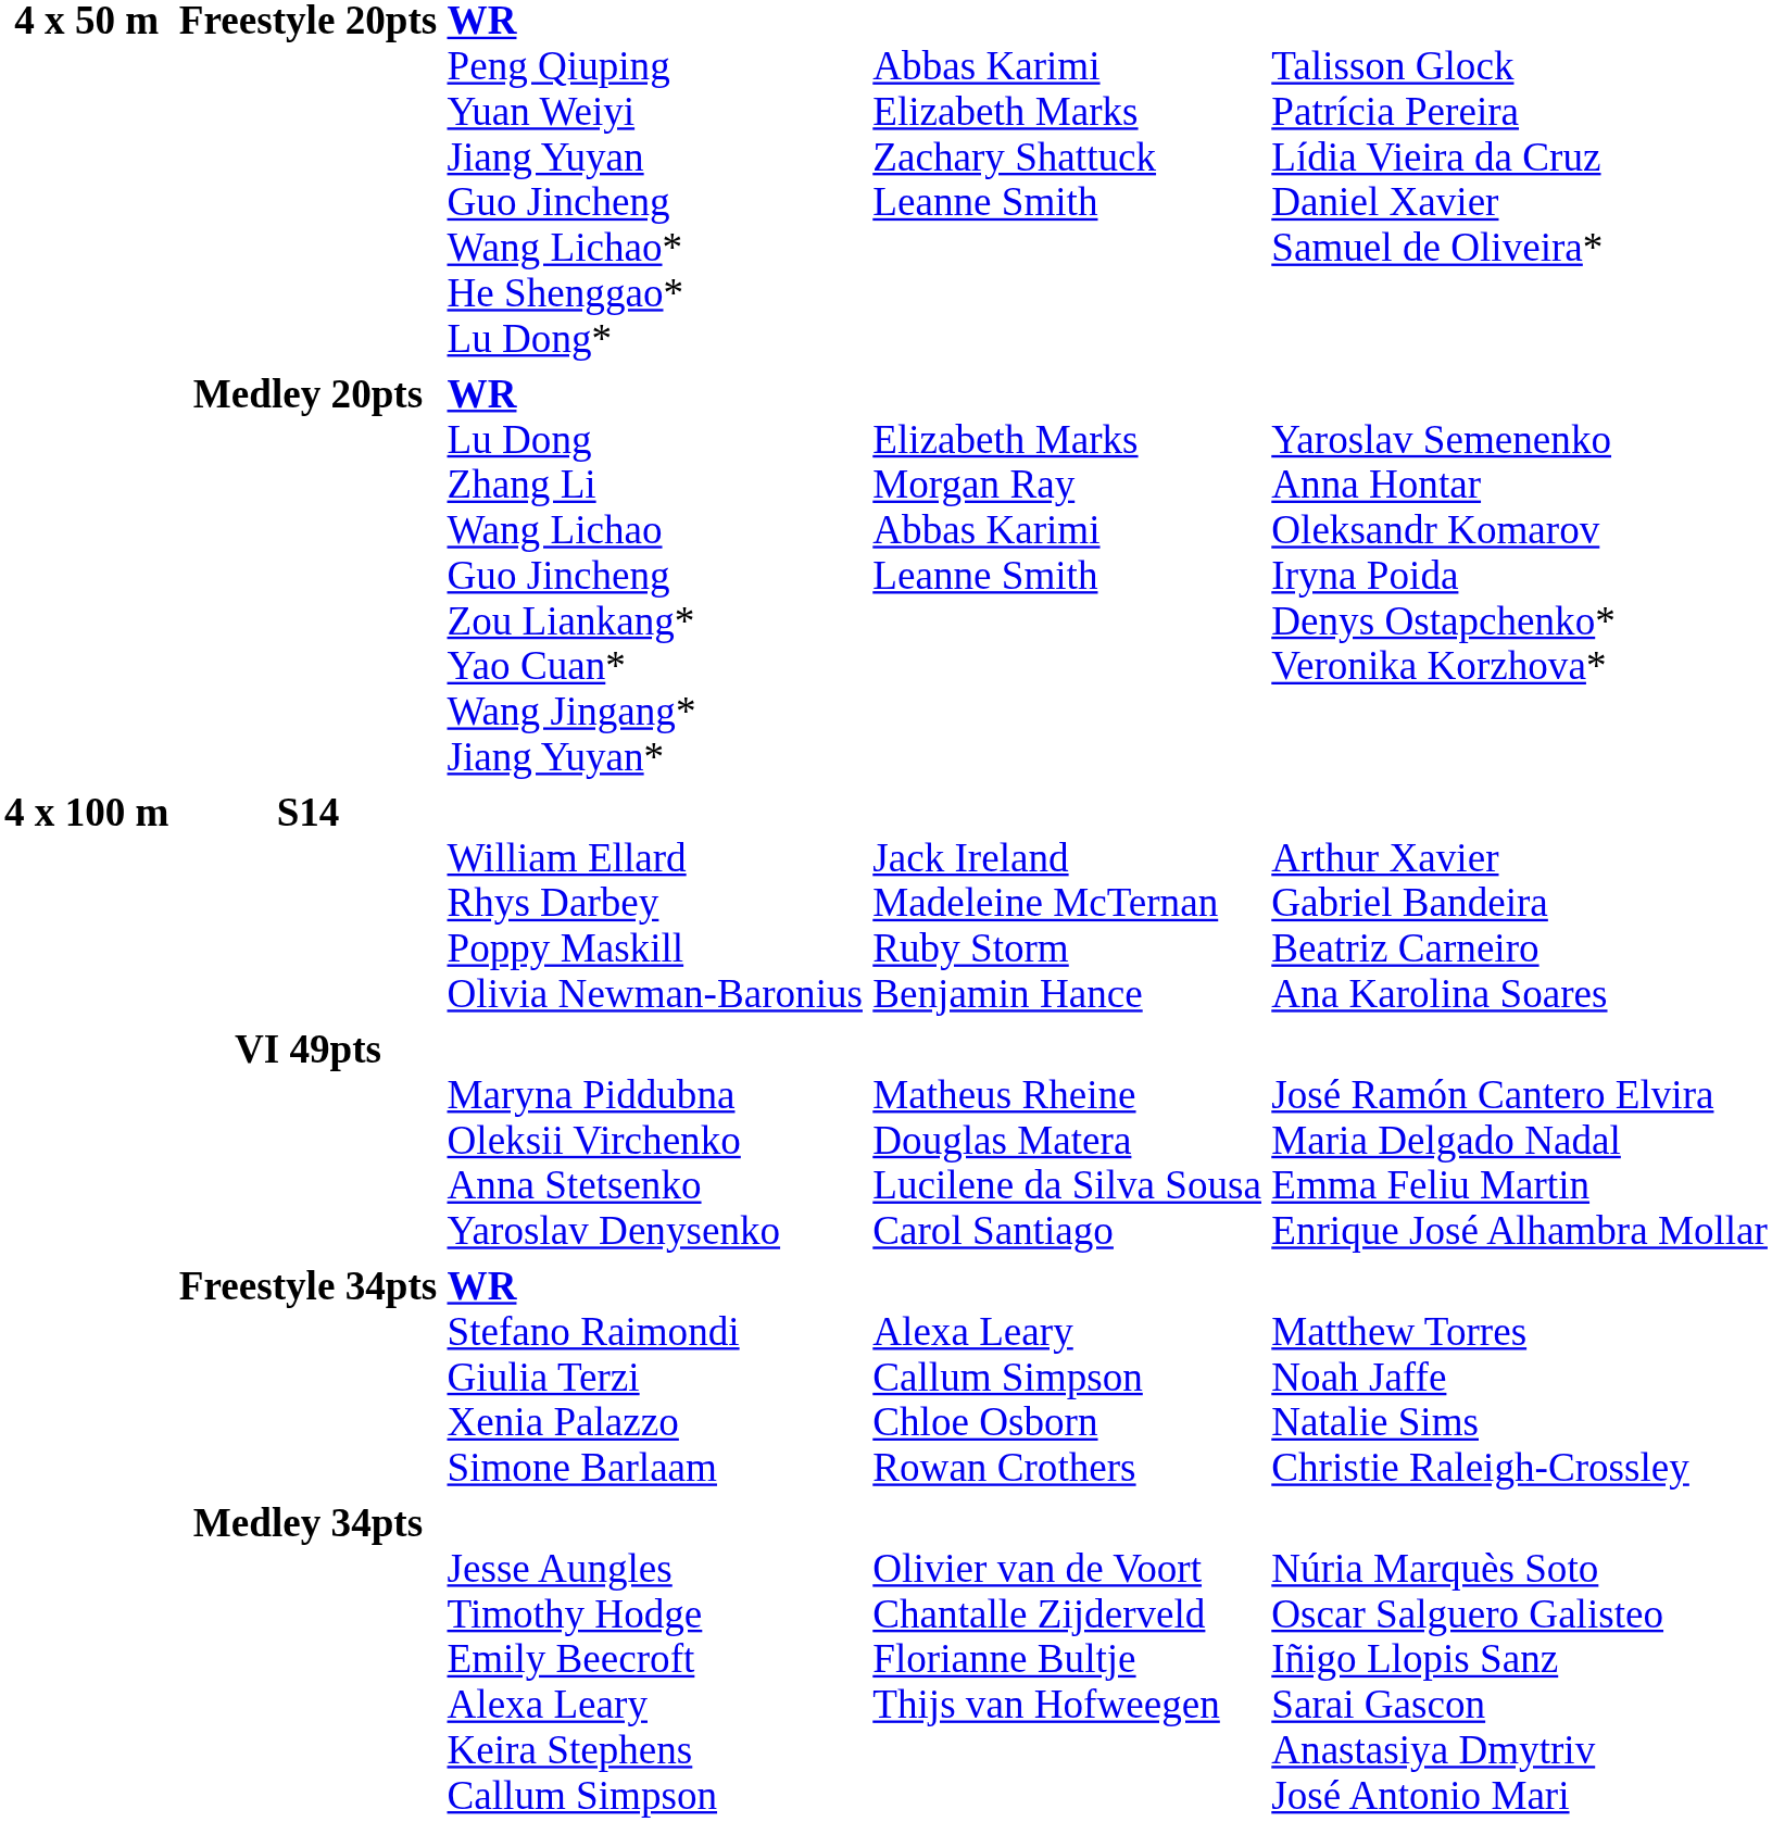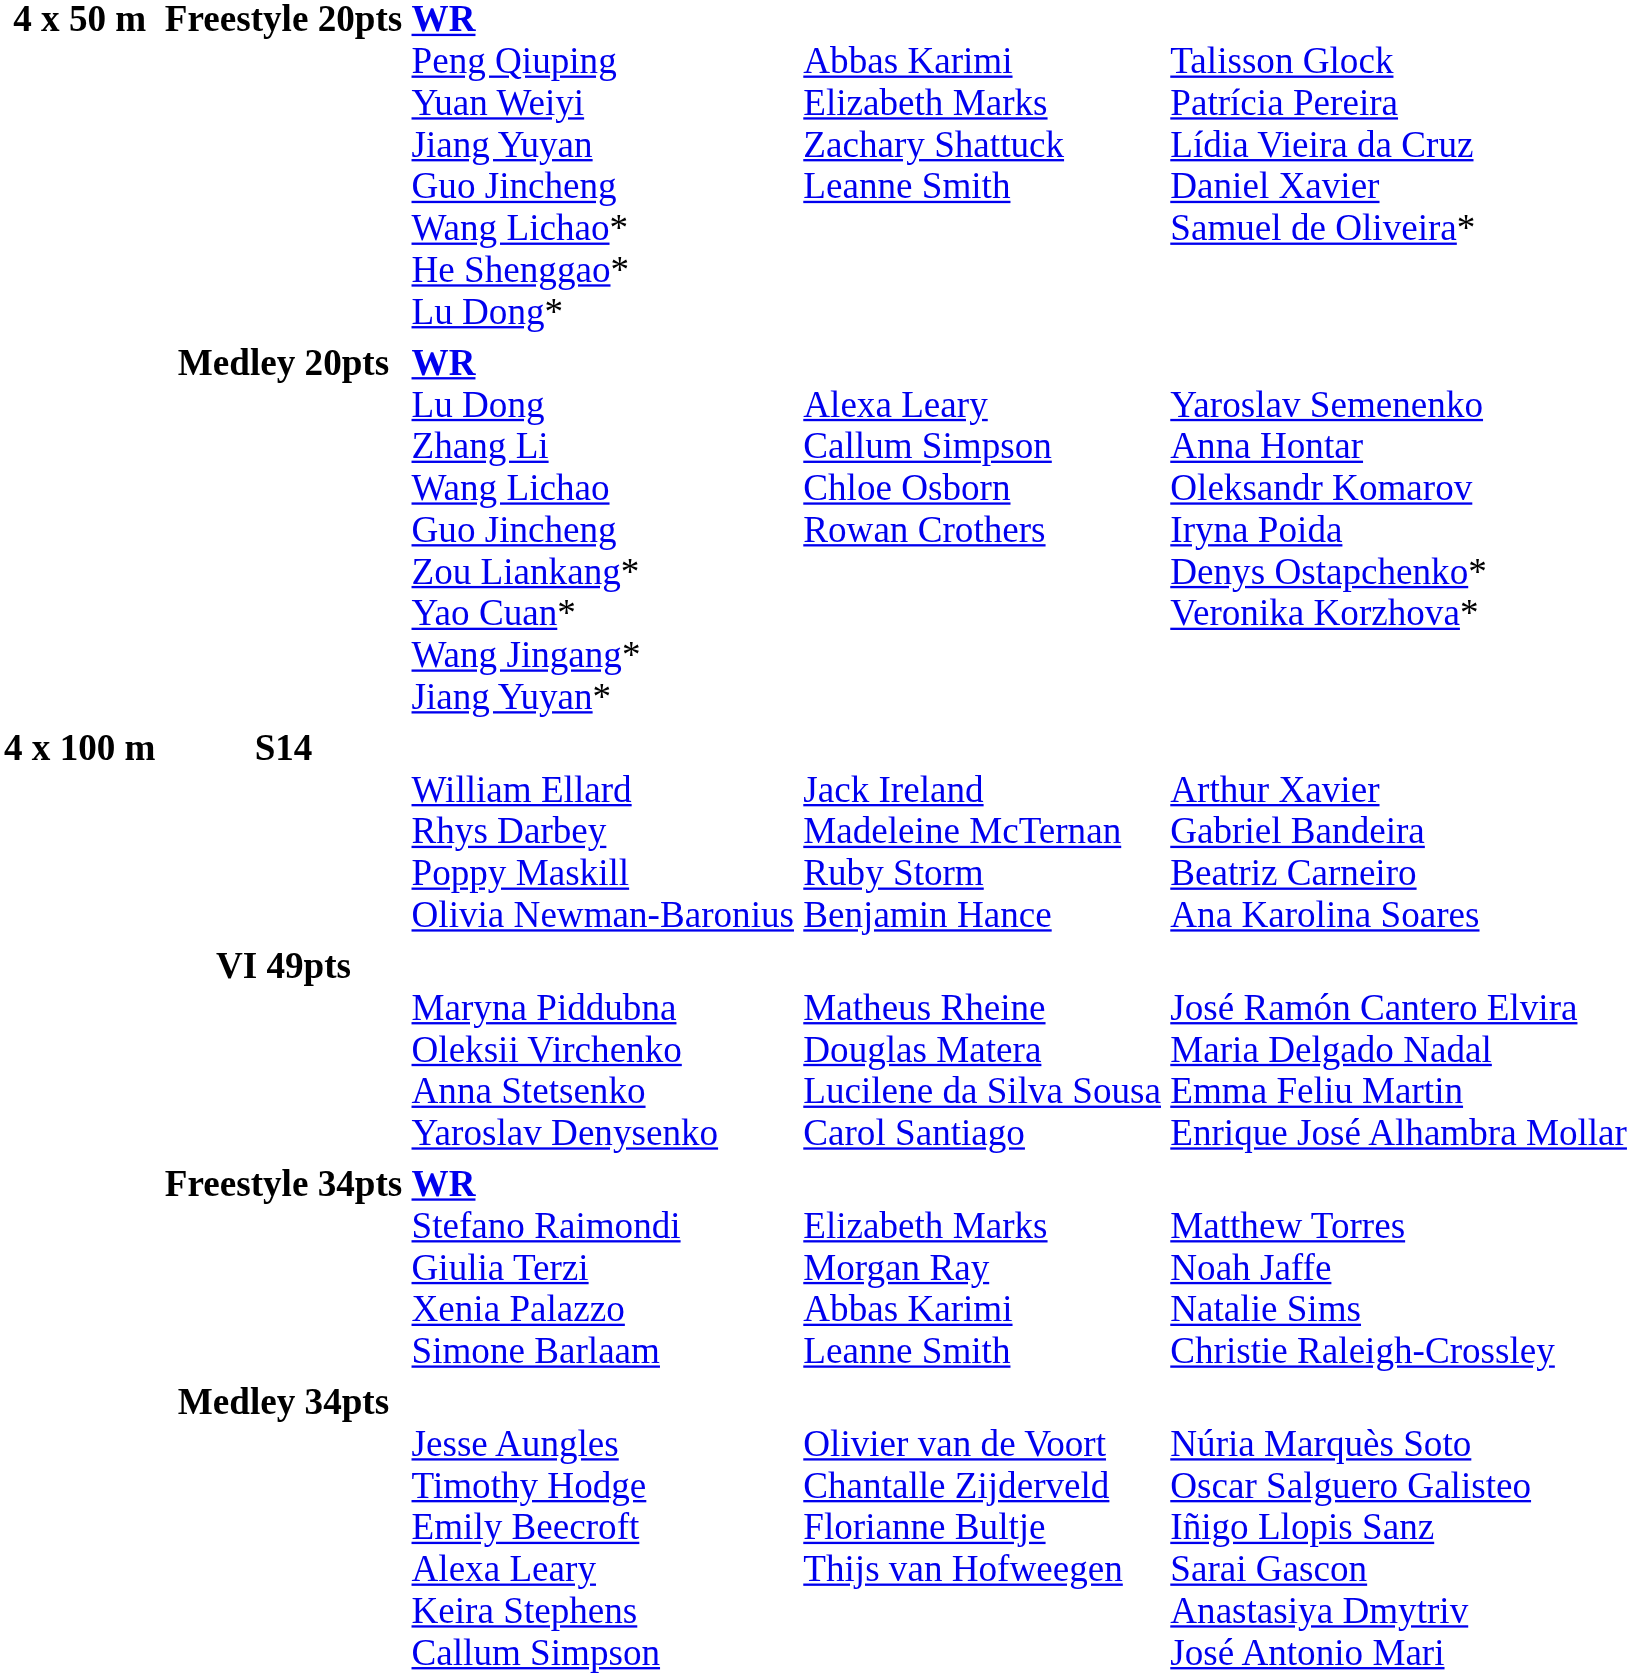Medley 20pts | column 4: Elizabeth Marks Morgan Ray Abbas Karimi Leanne Smith -> Alexa Leary Callum Simpson Chloe Osborn Rowan Crothers
Freestyle 34pts | column 4: Alexa Leary Callum Simpson Chloe Osborn Rowan Crothers -> Elizabeth Marks Morgan Ray Abbas Karimi Leanne Smith
